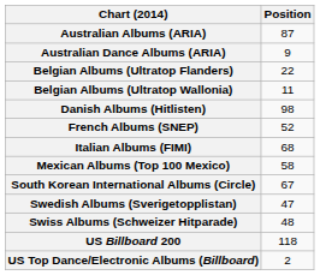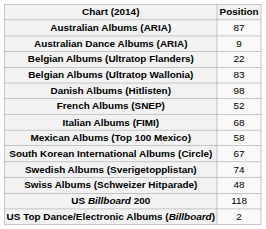Belgian Albums (Ultratop Wallonia) | Position: 11 -> 83
Swedish Albums (Sverigetopplistan) | Position: 47 -> 74
